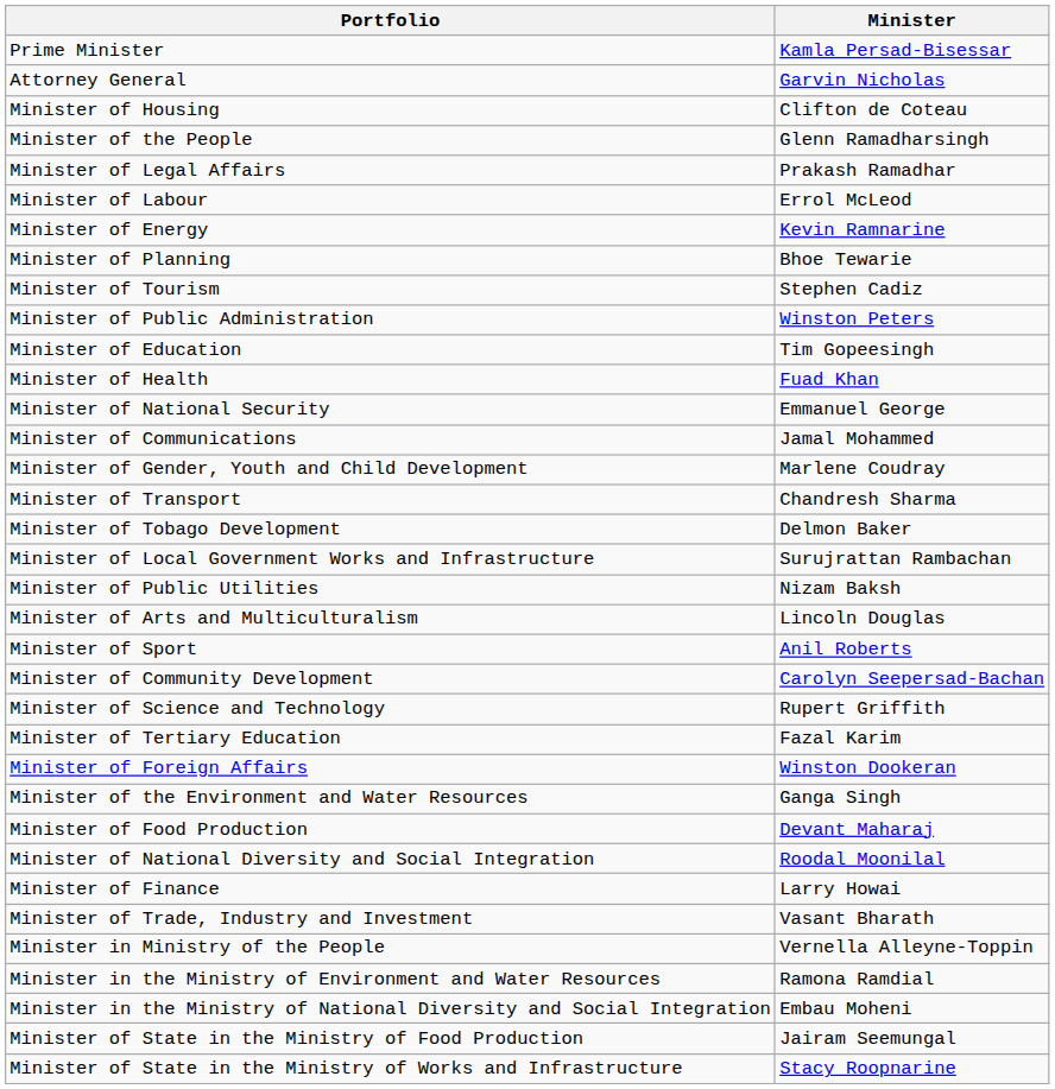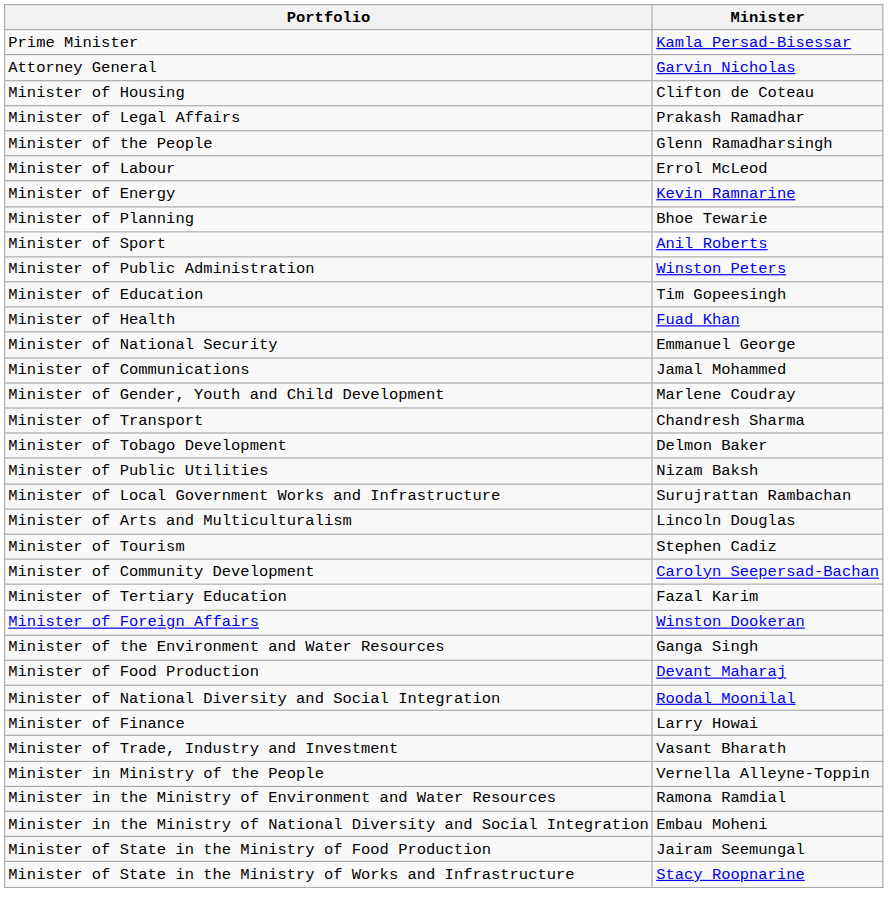rows swapped: Minister of Legal Affairs <-> Minister of the People
rows swapped: Minister of Sport <-> Minister of Tourism
rows swapped: Minister of Local Government Works and Infrastructure <-> Minister of Public Utilities
- row: Minister of Science and Technology | Rupert Griffith
